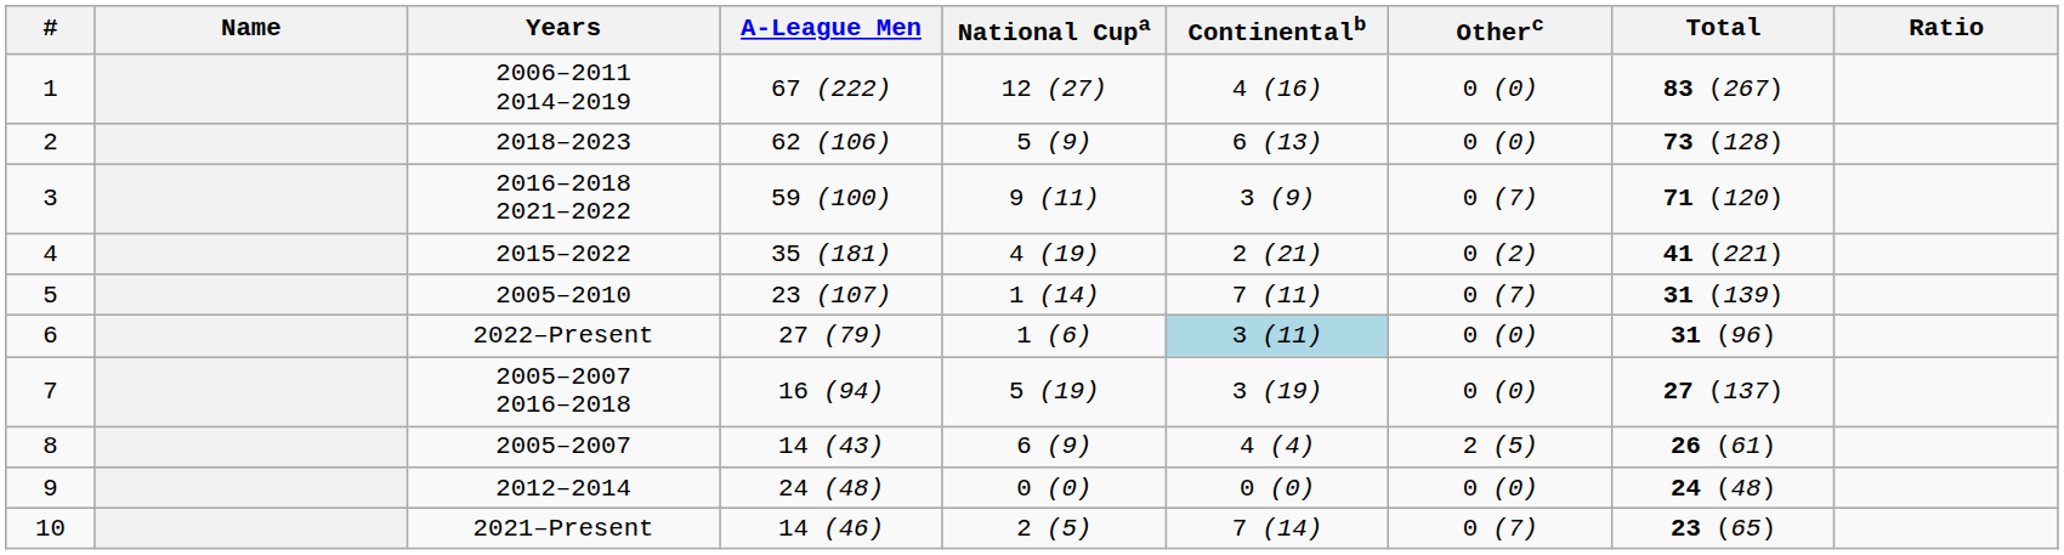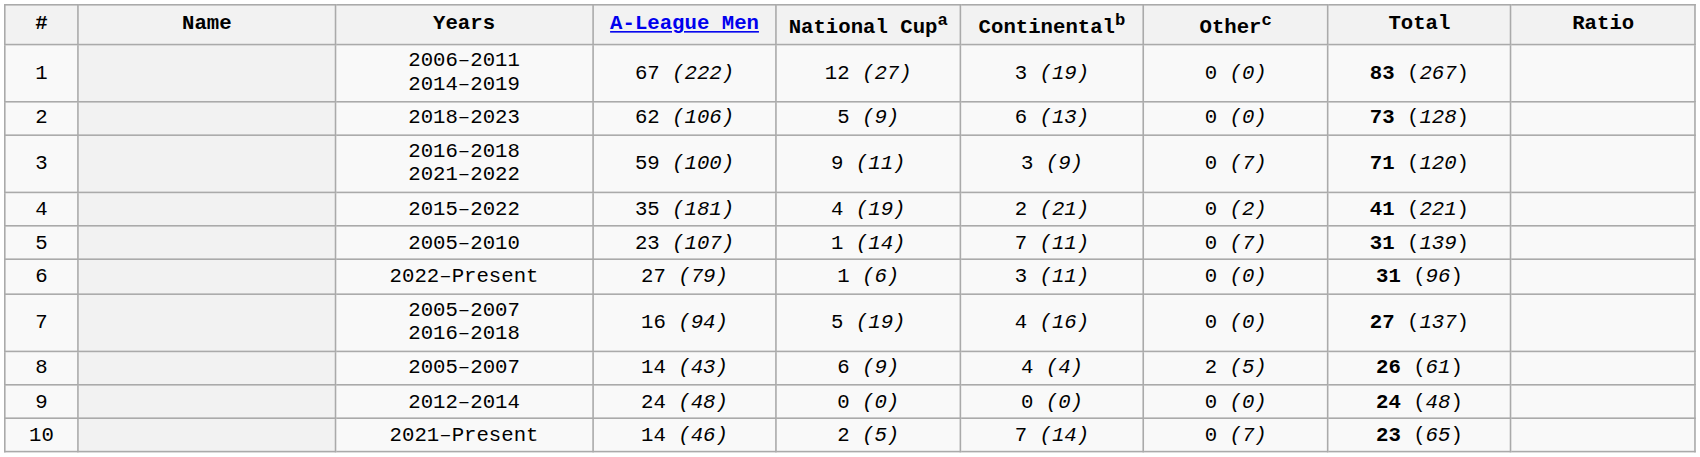1 | Continentalb: 4 (16) -> 3 (19)
6 | Continentalb: lightblue background -> no background
7 | Continentalb: 3 (19) -> 4 (16)
